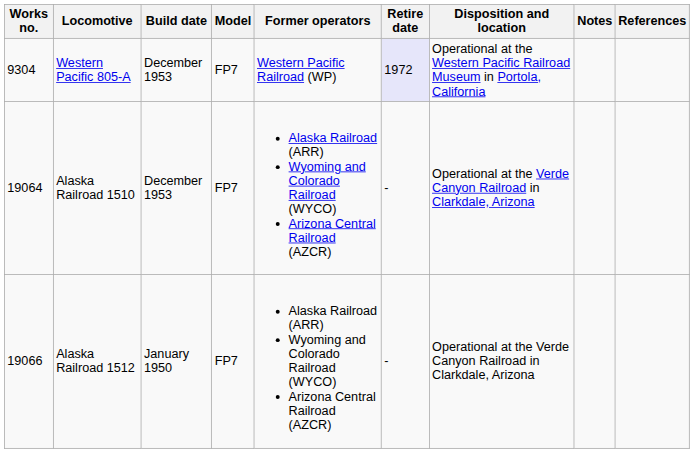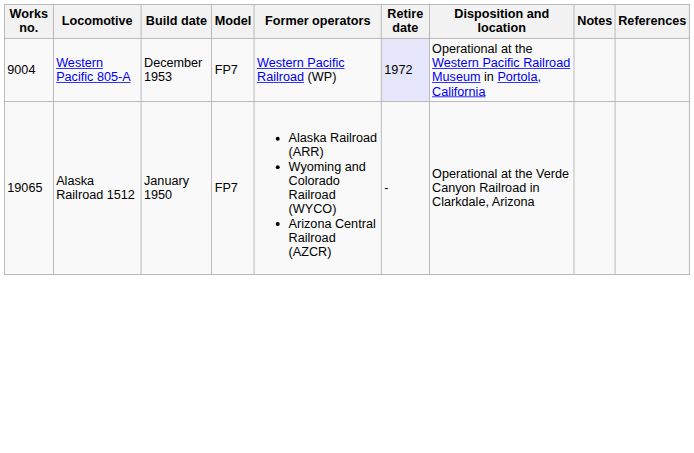Western Pacific 805-A | Works no.: 9304 -> 9004
- row: 19064 | Alaska Railroad 1510 | December 1953 | FP7 | Alaska Railroad (ARR) Wyoming and Colorado Railroad (WYCO) Arizona Central Railroad (AZCR) | - | Operational at the Verde Canyon Railroad in Clarkdale, Arizona
Alaska Railroad 1512 | Works no.: 19066 -> 19065
